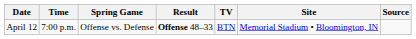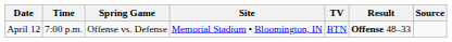columns swapped: Site <-> Result
